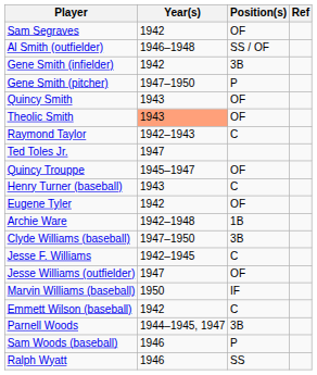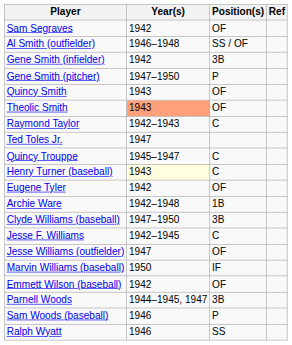Quincy Trouppe | Position(s): OF -> C
Henry Turner (baseball) | Year(s): no background -> lightyellow background
Emmett Wilson (baseball) | Position(s): C -> OF
